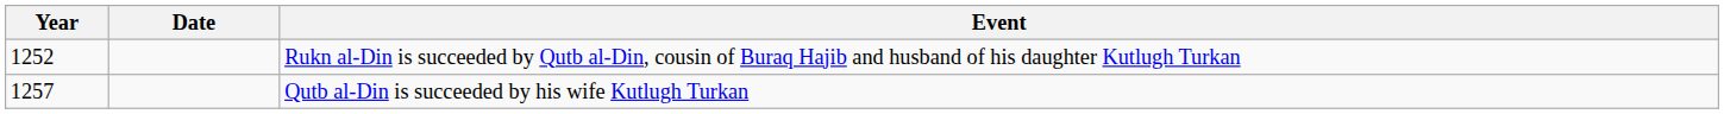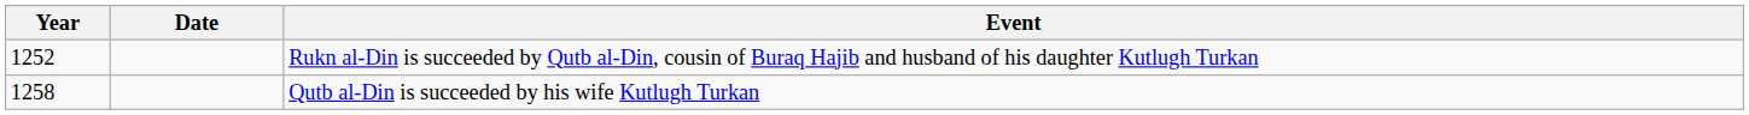Qutb al-Din is succeeded by his wife Kutlugh Turkan | Year: 1257 -> 1258
